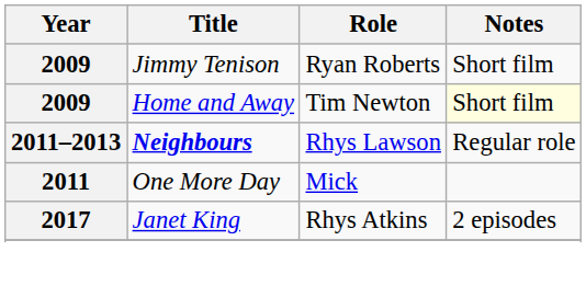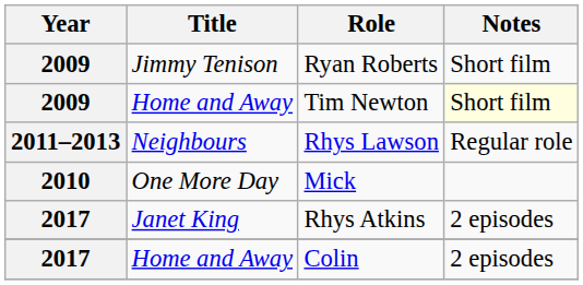Rhys Lawson | Title: bold -> normal
Mick | Year: 2011 -> 2010
+ row: 2017 | Home and Away | Colin | 2 episodes
